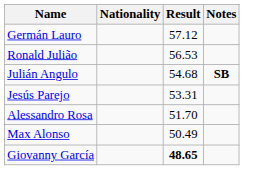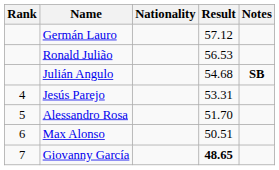+ column: Rank | 4 | 5 | 6 | 7
Max Alonso | Result: 50.49 -> 50.51
